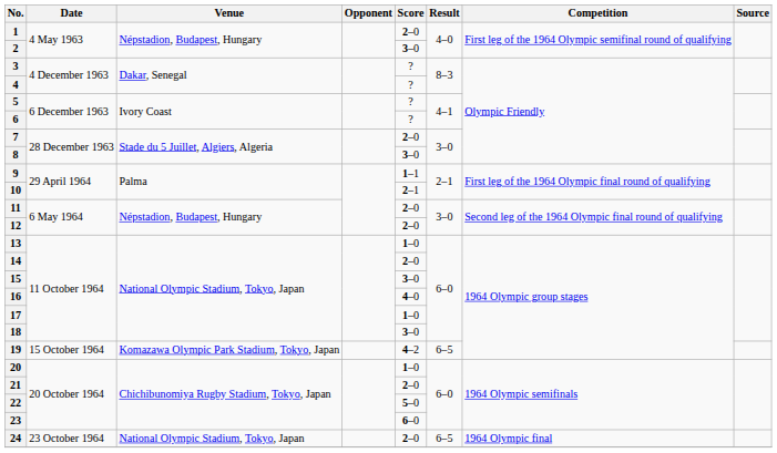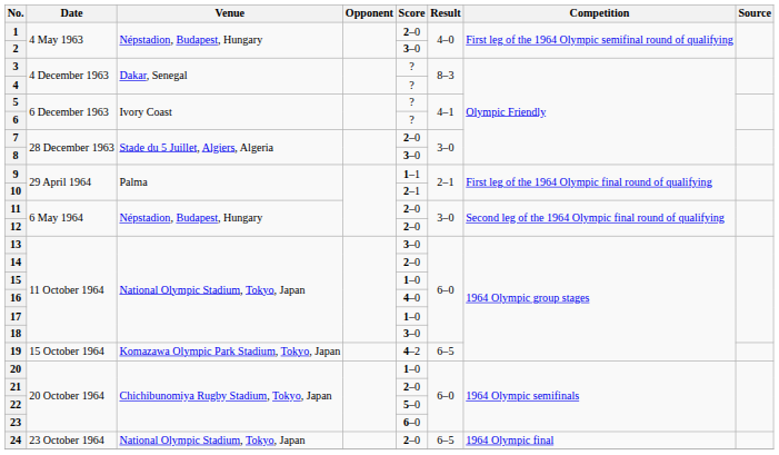13 | Score: 1–0 -> 3–0
15 | Score: 3–0 -> 1–0
